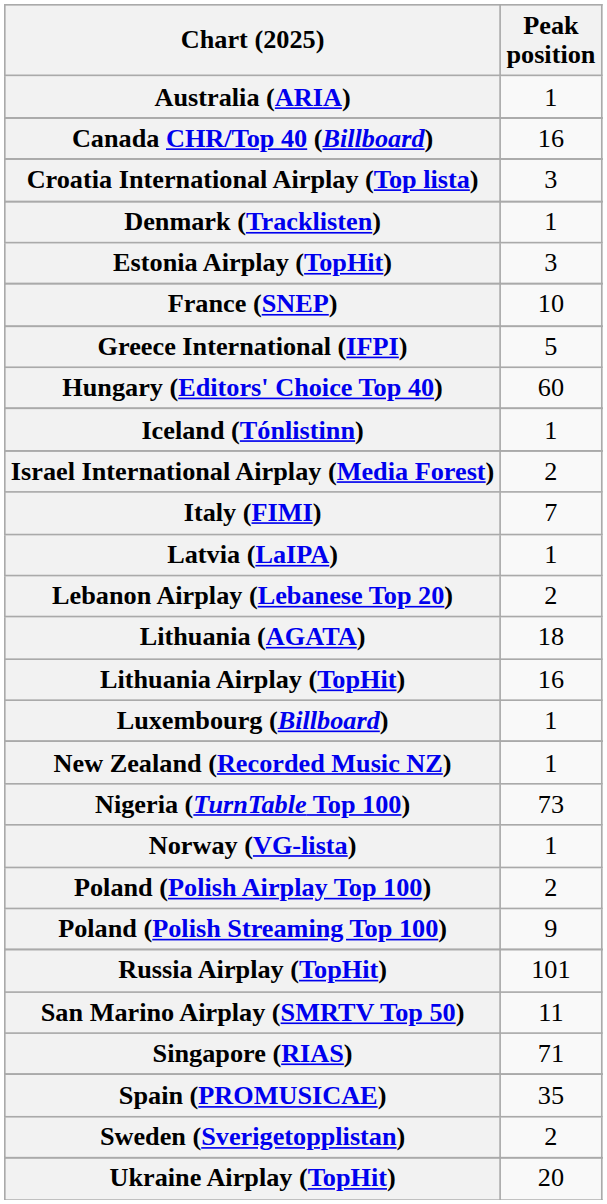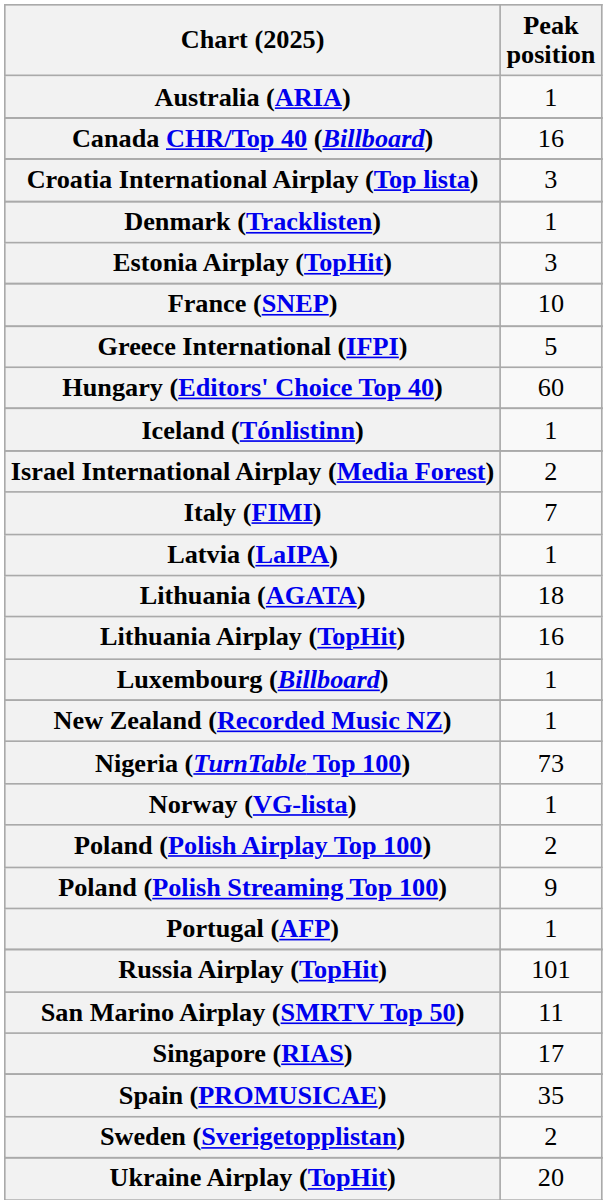- row: Lebanon Airplay (Lebanese Top 20) | 2
+ row: Portugal (AFP) | 1
Singapore (RIAS) | Peak position: 71 -> 17
